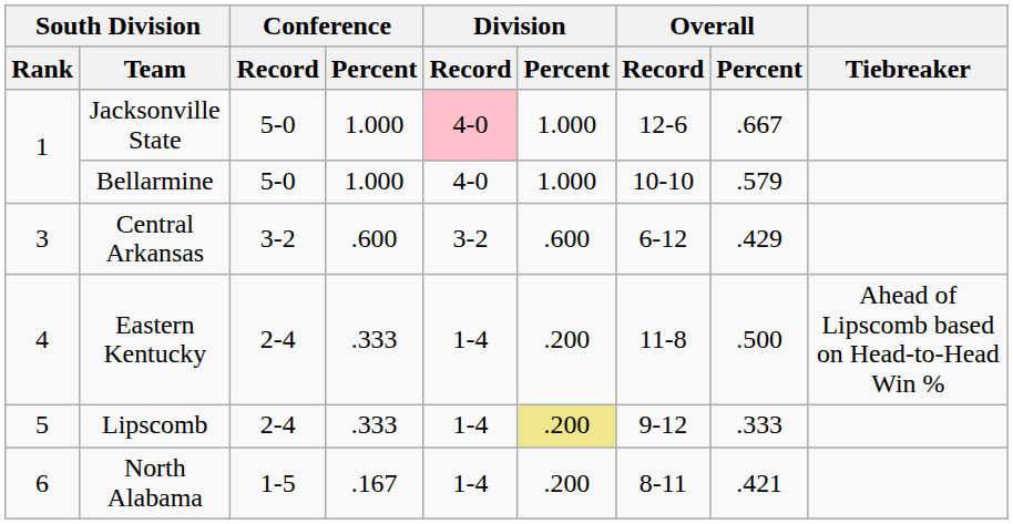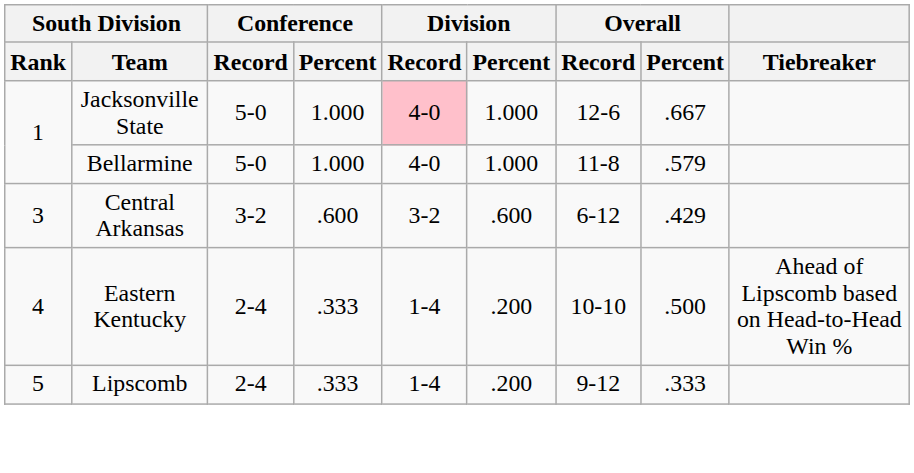Bellarmine | Overall / Record: 10-10 -> 11-8
Eastern Kentucky | Overall / Record: 11-8 -> 10-10
Lipscomb | Division / Percent: khaki background -> no background
- row: 6 | North Alabama | 1-5 | .167 | 1-4 | .200 | 8-11 | .421
